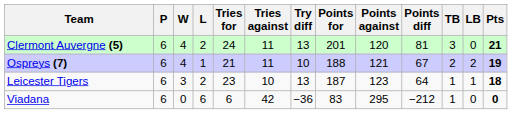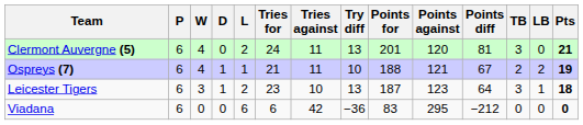+ column: D | 0 | 1 | 1 | 0
Leicester Tigers | TB: 1 -> 3
Viadana | TB: 1 -> 0
